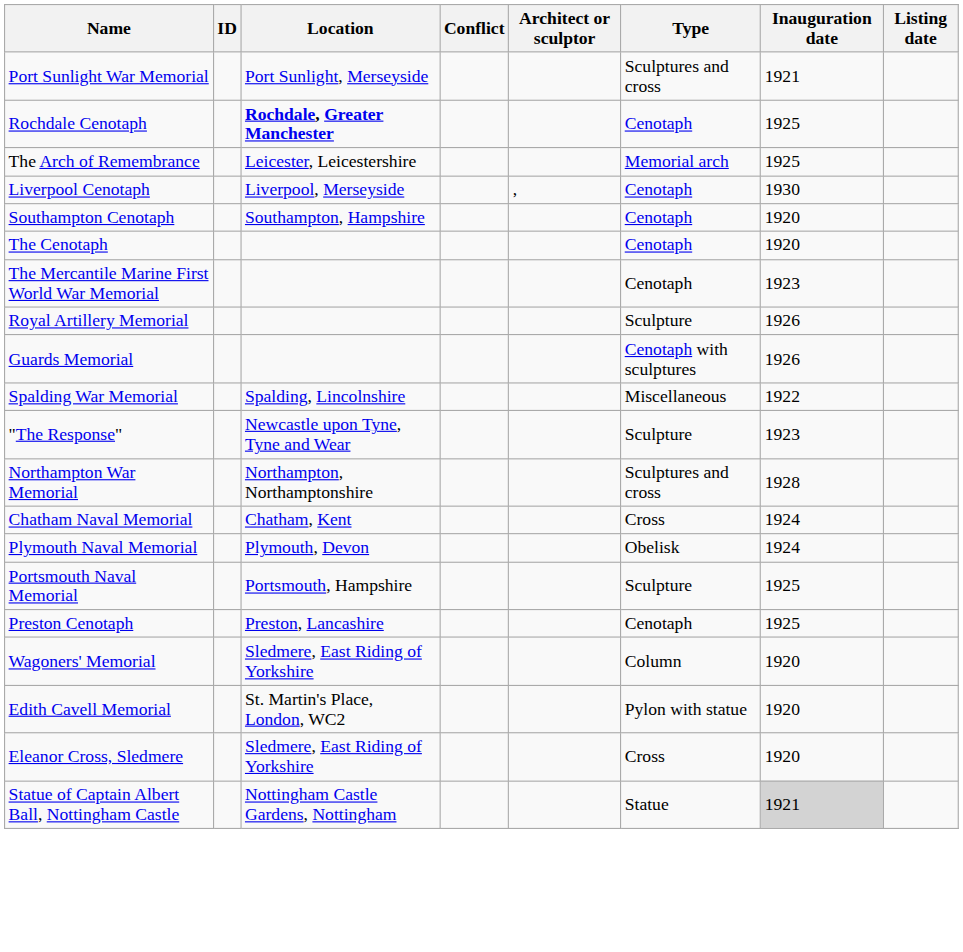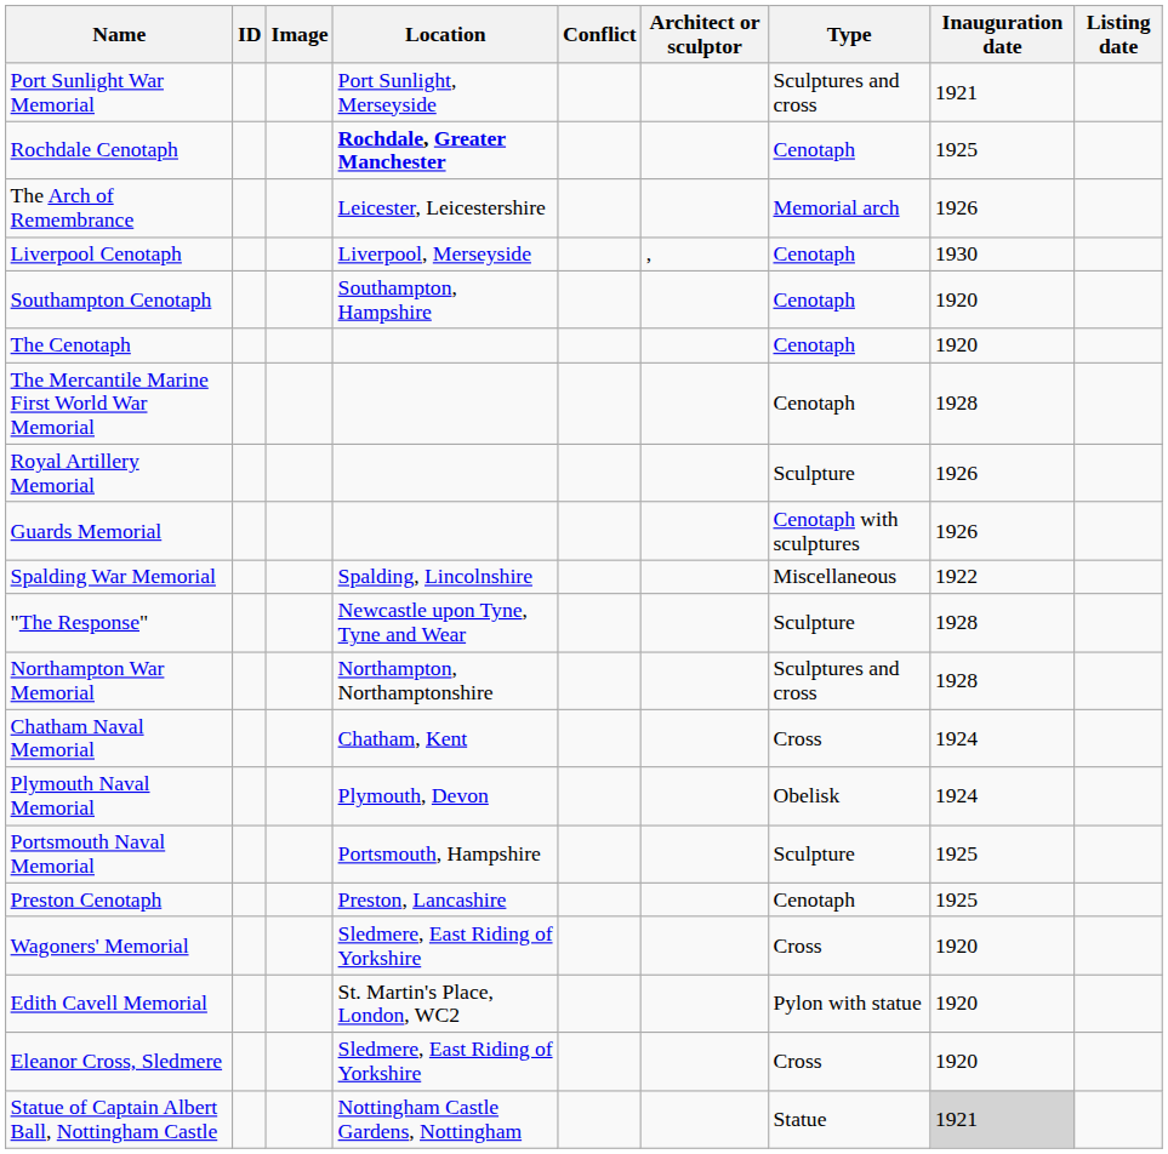+ column: Image
The Arch of Remembrance | Inauguration date: 1925 -> 1926
The Mercantile Marine First World War Memorial | Inauguration date: 1923 -> 1928
"The Response" | Inauguration date: 1923 -> 1928
Wagoners' Memorial | Type: Column -> Cross
